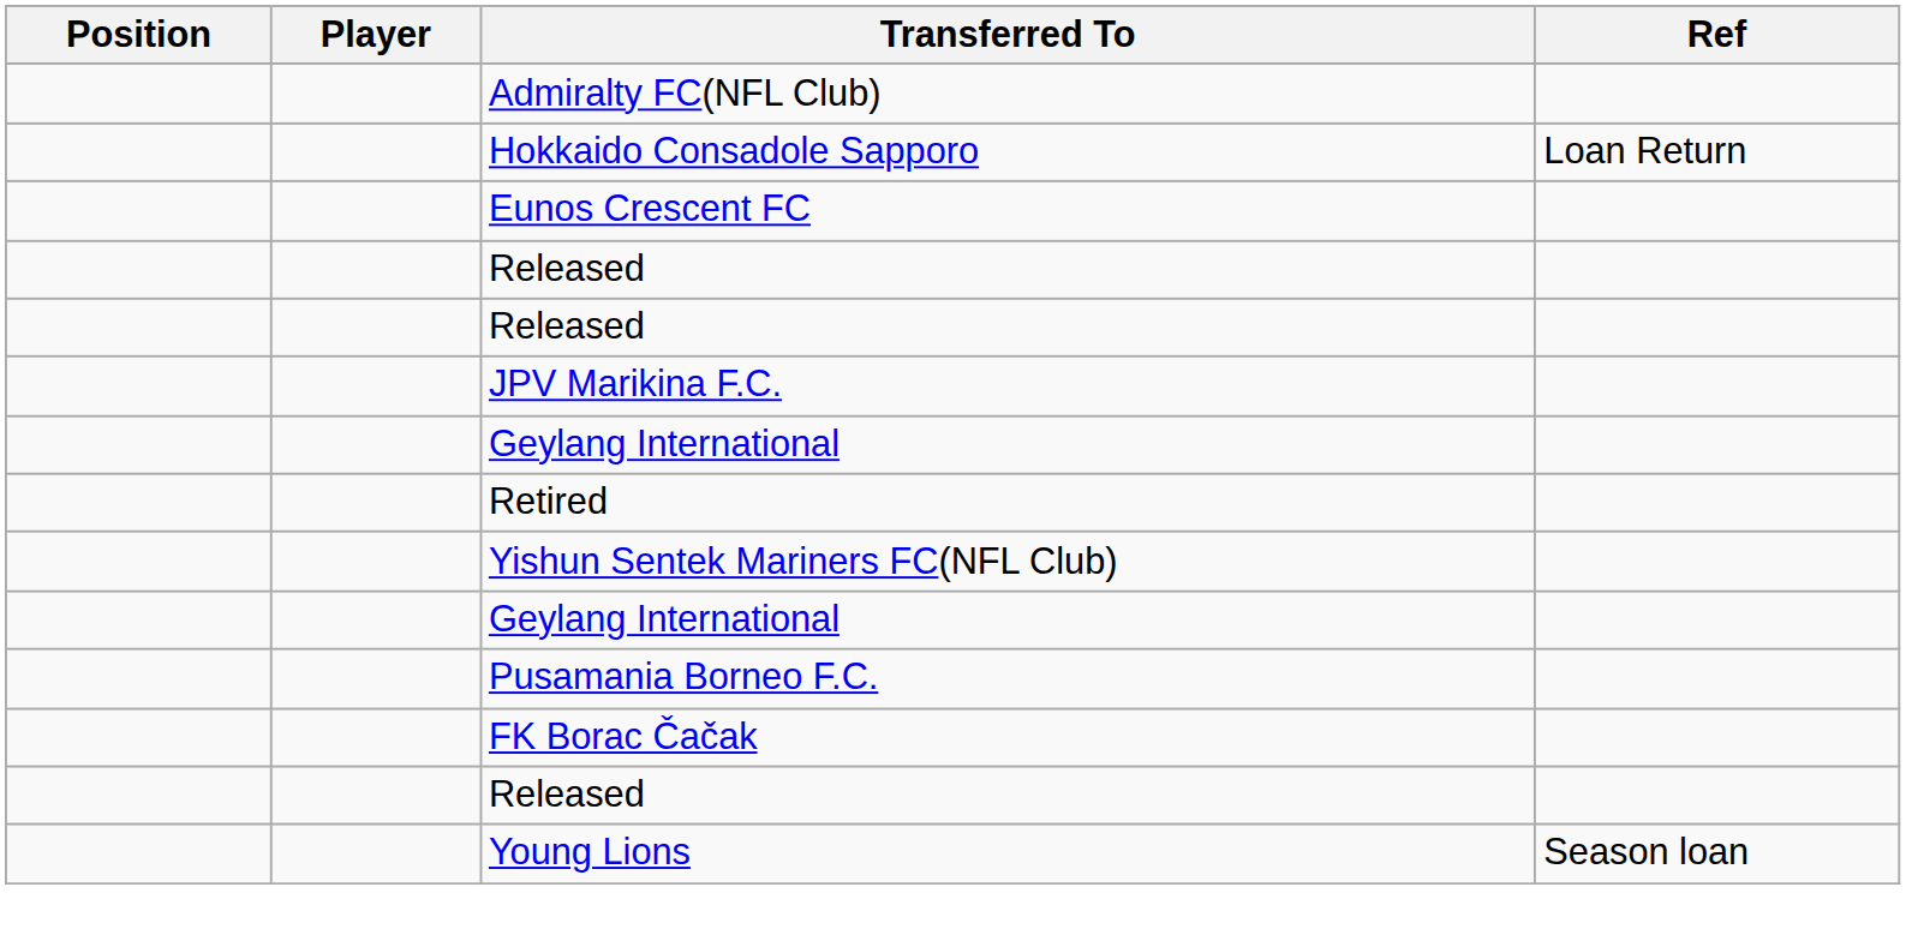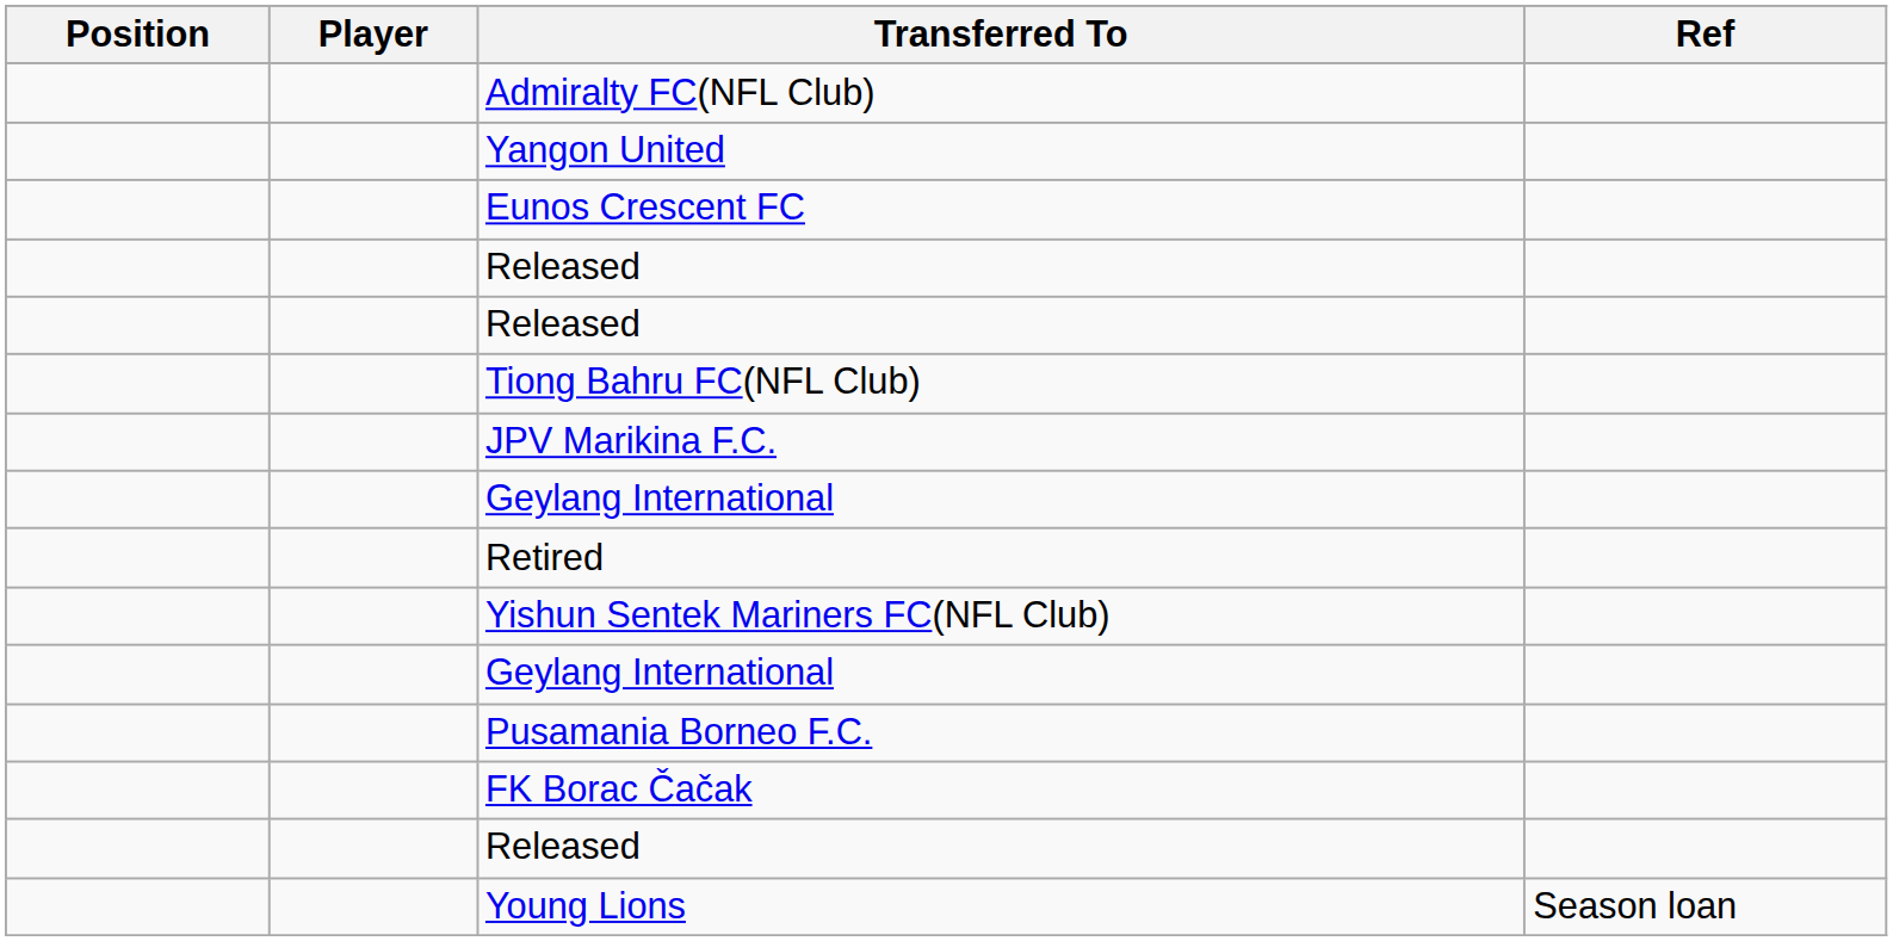+ row: Yangon United
- row: Hokkaido Consadole Sapporo | Loan Return
+ row: Tiong Bahru FC(NFL Club)
